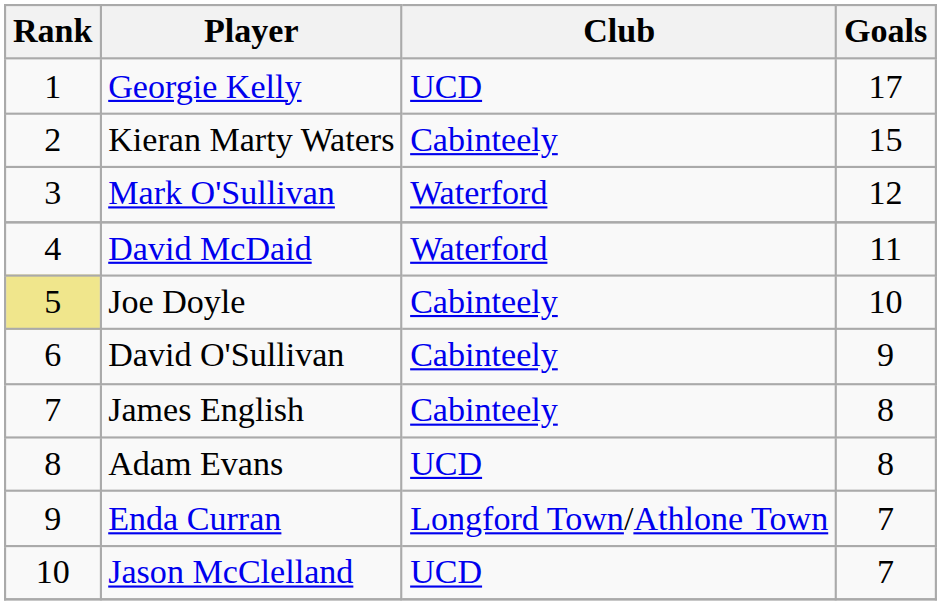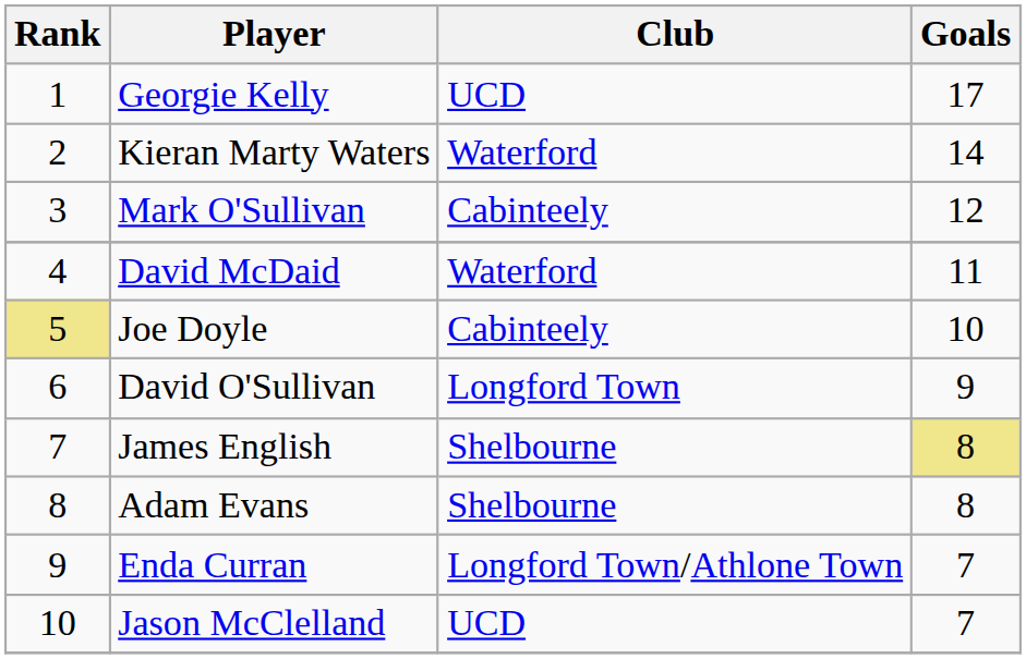Kieran Marty Waters | Club: Cabinteely -> Waterford
Kieran Marty Waters | Goals: 15 -> 14
Mark O'Sullivan | Club: Waterford -> Cabinteely
David O'Sullivan | Club: Cabinteely -> Longford Town
James English | Club: Cabinteely -> Shelbourne
James English | Goals: no background -> khaki background
Adam Evans | Club: UCD -> Shelbourne
